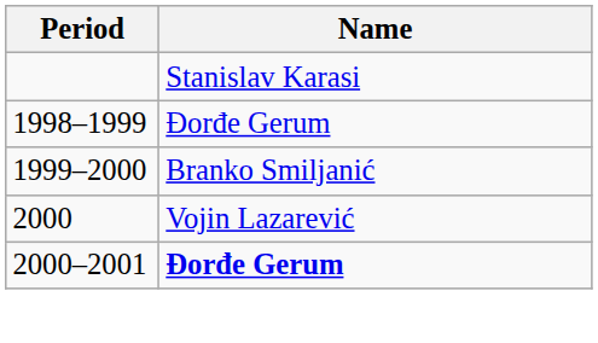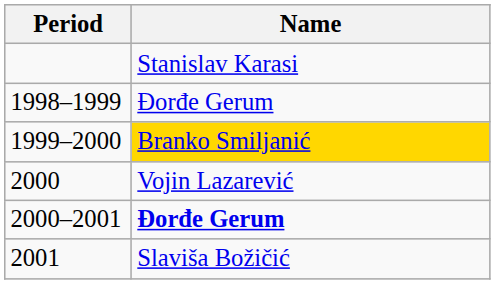1999–2000 | Name: no background -> gold background
+ row: 2001 | Slaviša Božičić
